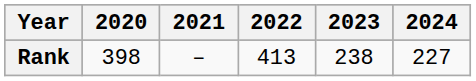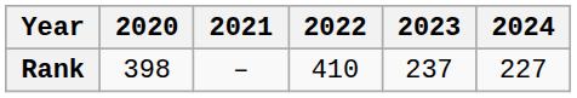Rank | 2022: 413 -> 410
Rank | 2023: 238 -> 237
